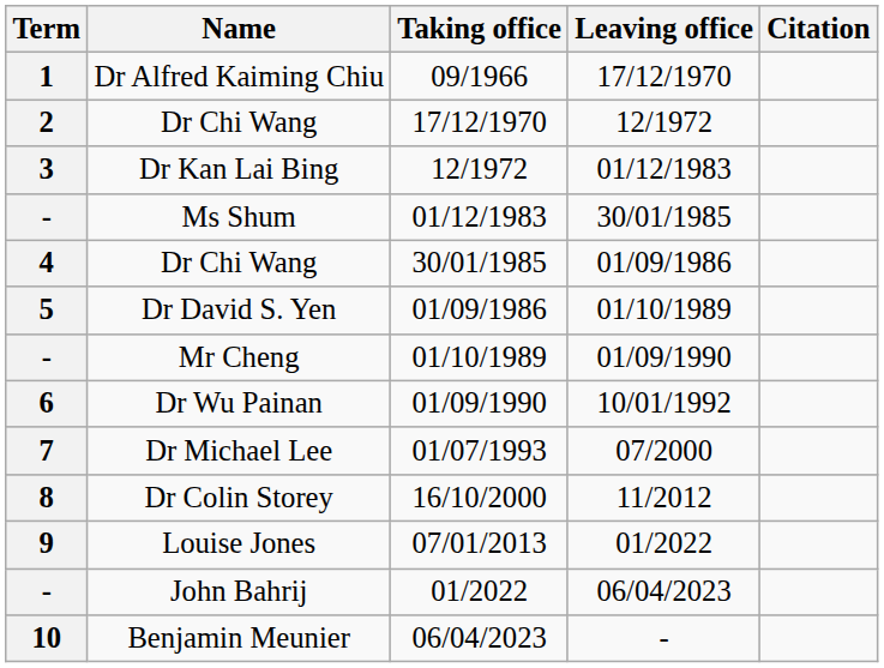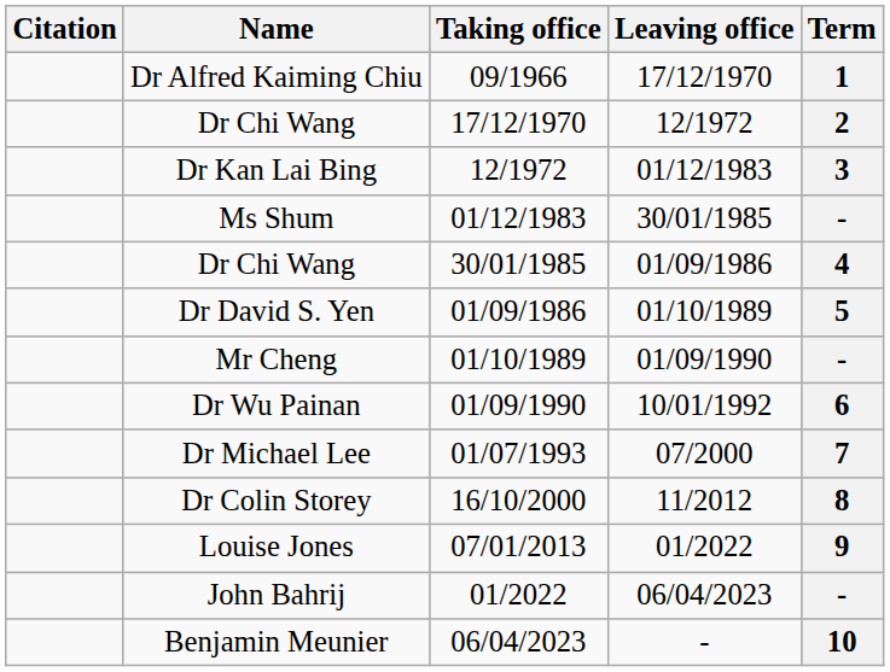columns swapped: Term <-> Citation
